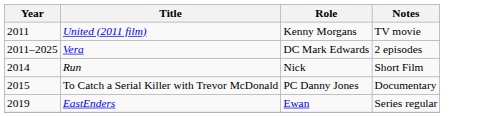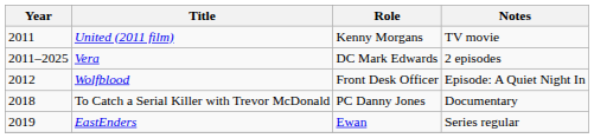+ row: 2012 | Wolfblood | Front Desk Officer | Episode: A Quiet Night In
- row: 2014 | Run | Nick | Short Film
To Catch a Serial Killer with Trevor McDonald | Year: 2015 -> 2018
